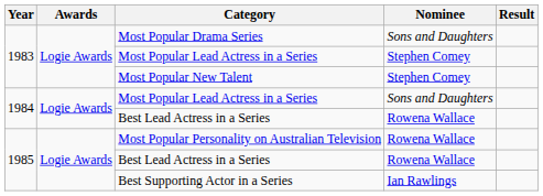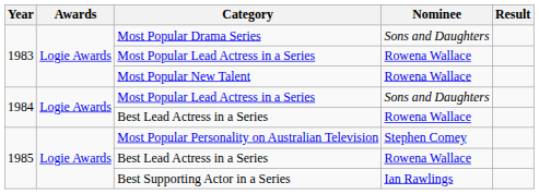1983 / Most Popular Lead Actress in a Series | Nominee: Stephen Comey -> Rowena Wallace
Most Popular New Talent | Nominee: Stephen Comey -> Rowena Wallace
Most Popular Personality on Australian Television | Nominee: Rowena Wallace -> Stephen Comey
